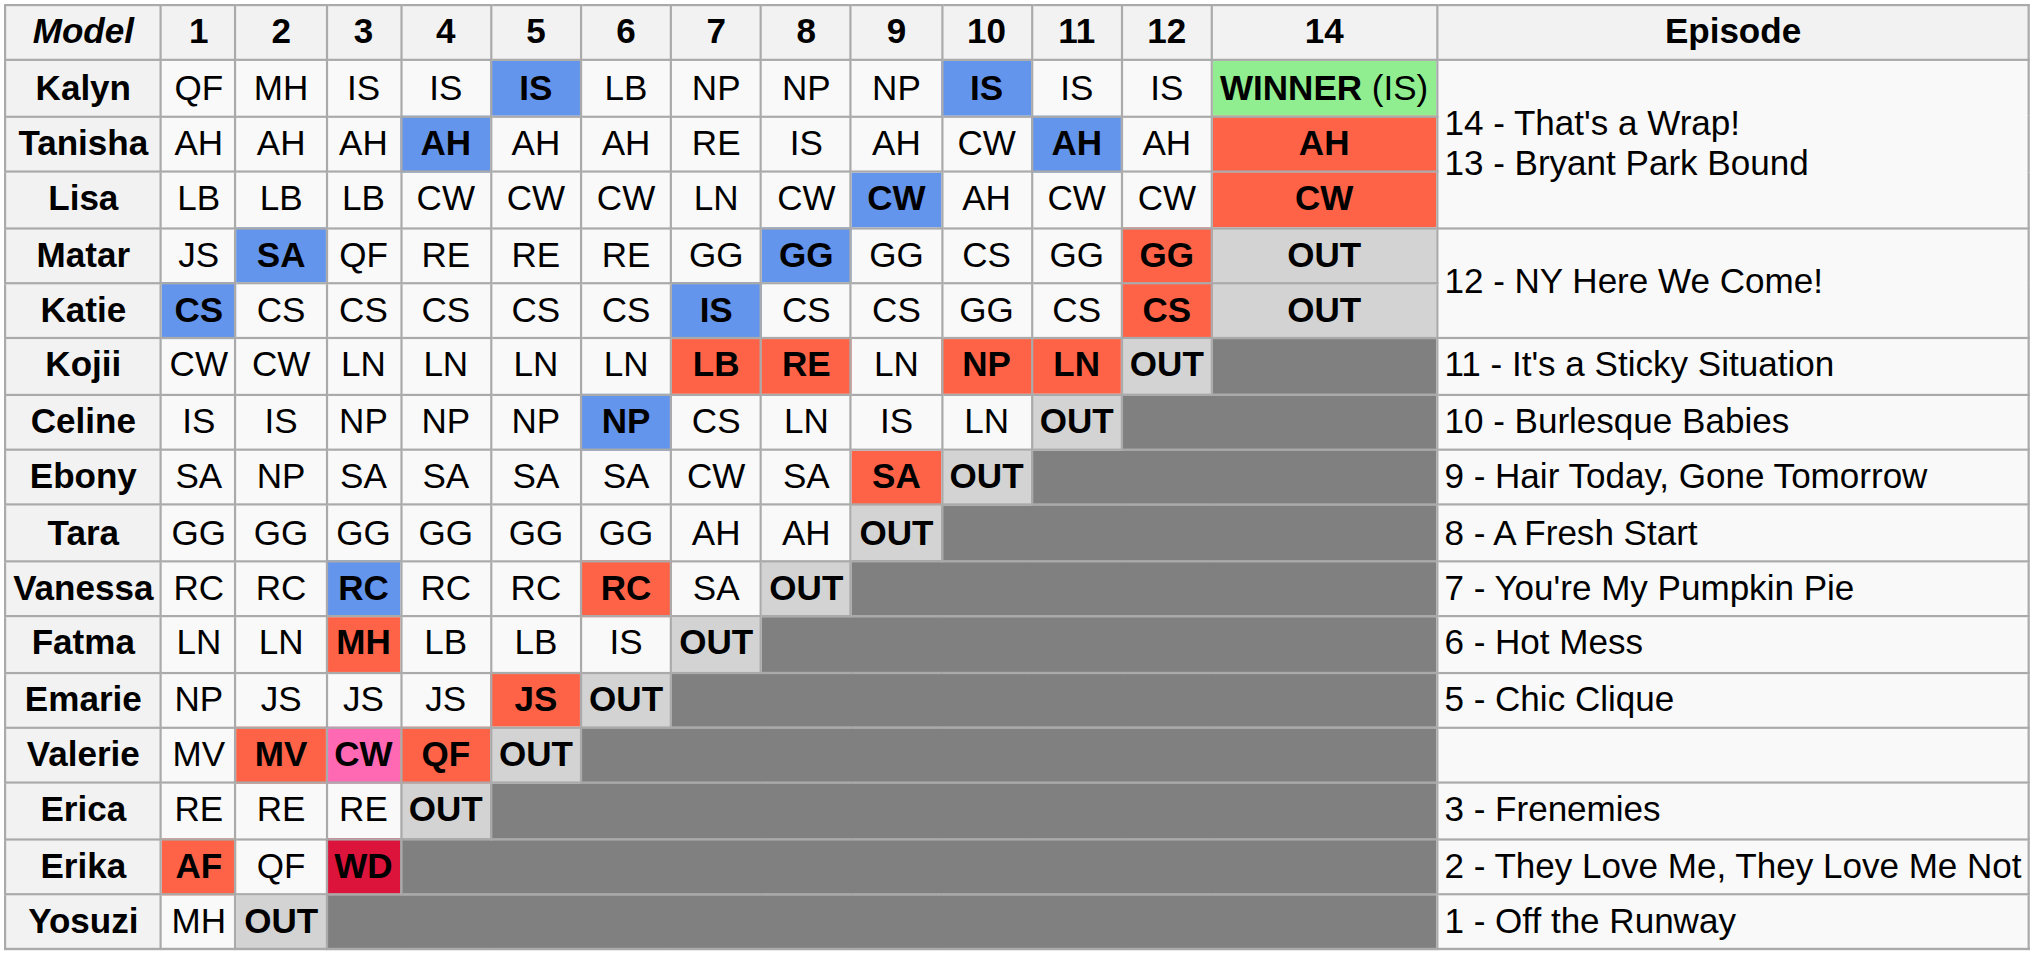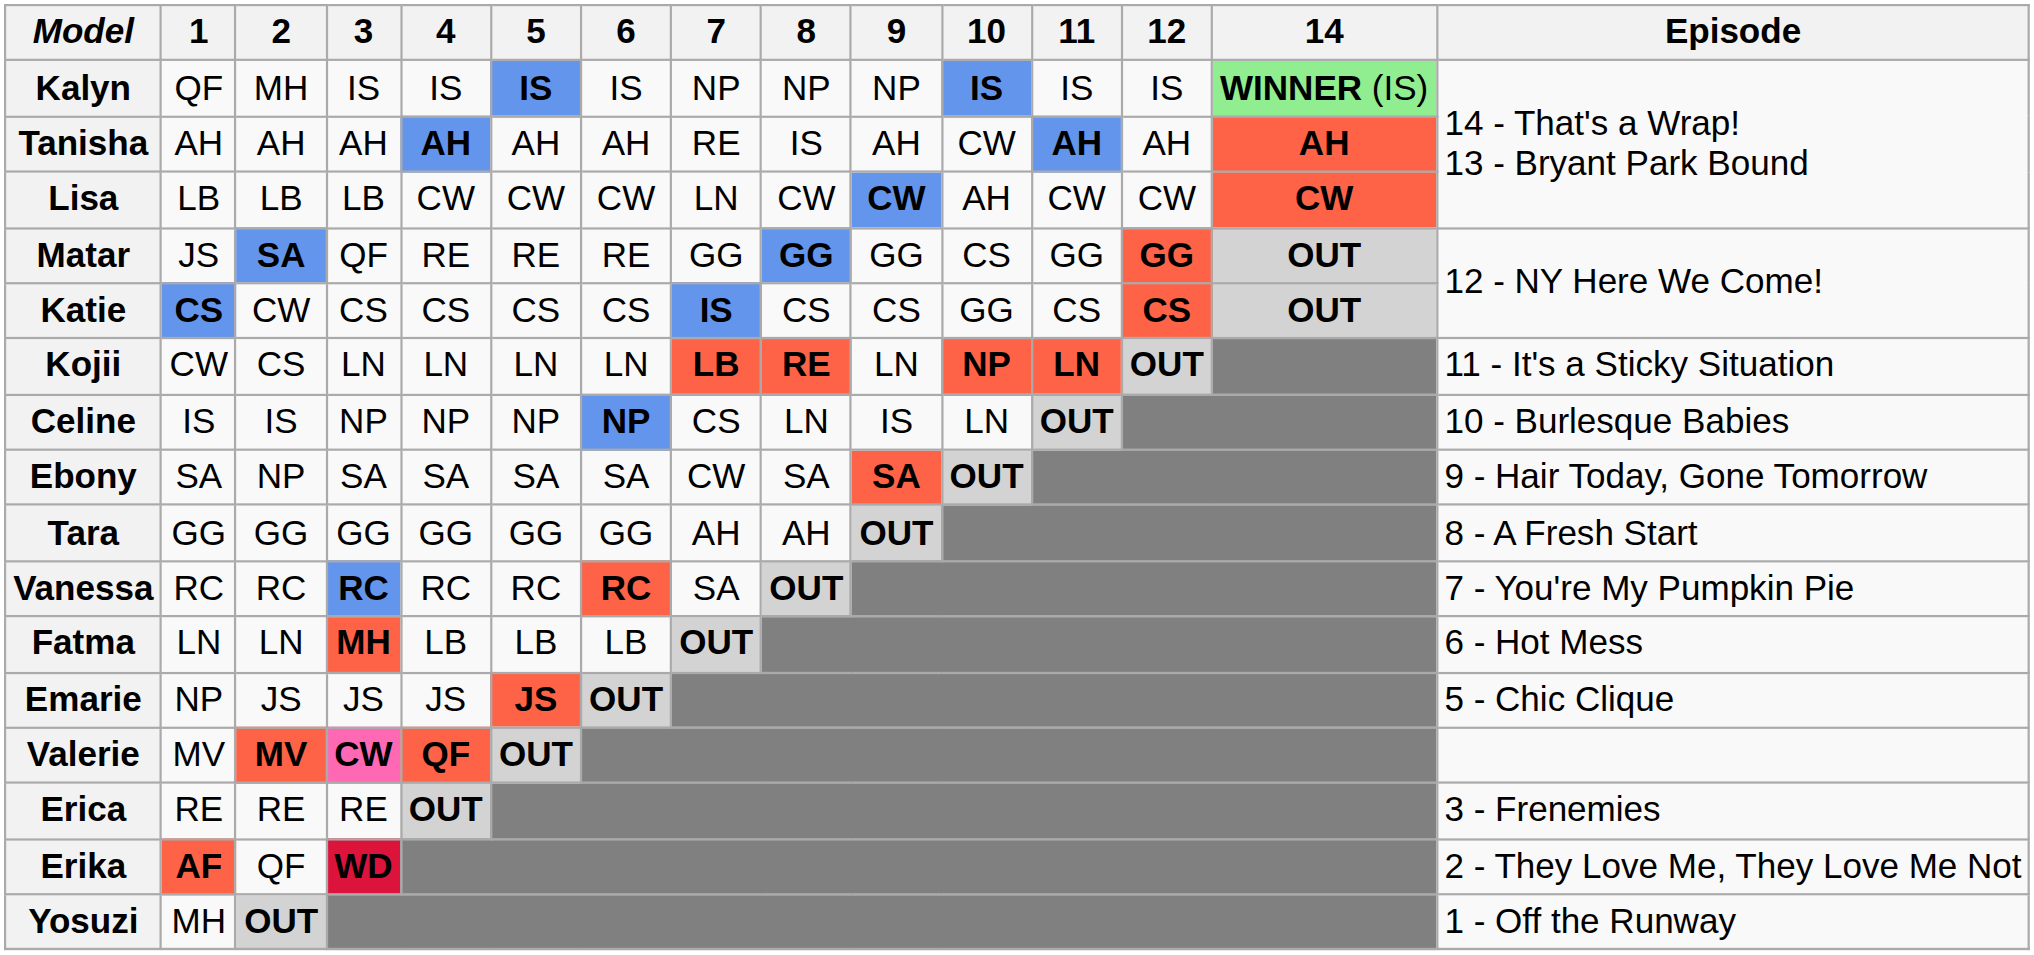Kalyn | 6: LB -> IS
Katie | 2: CS -> CW
Kojii | 2: CW -> CS
Fatma | 6: IS -> LB
